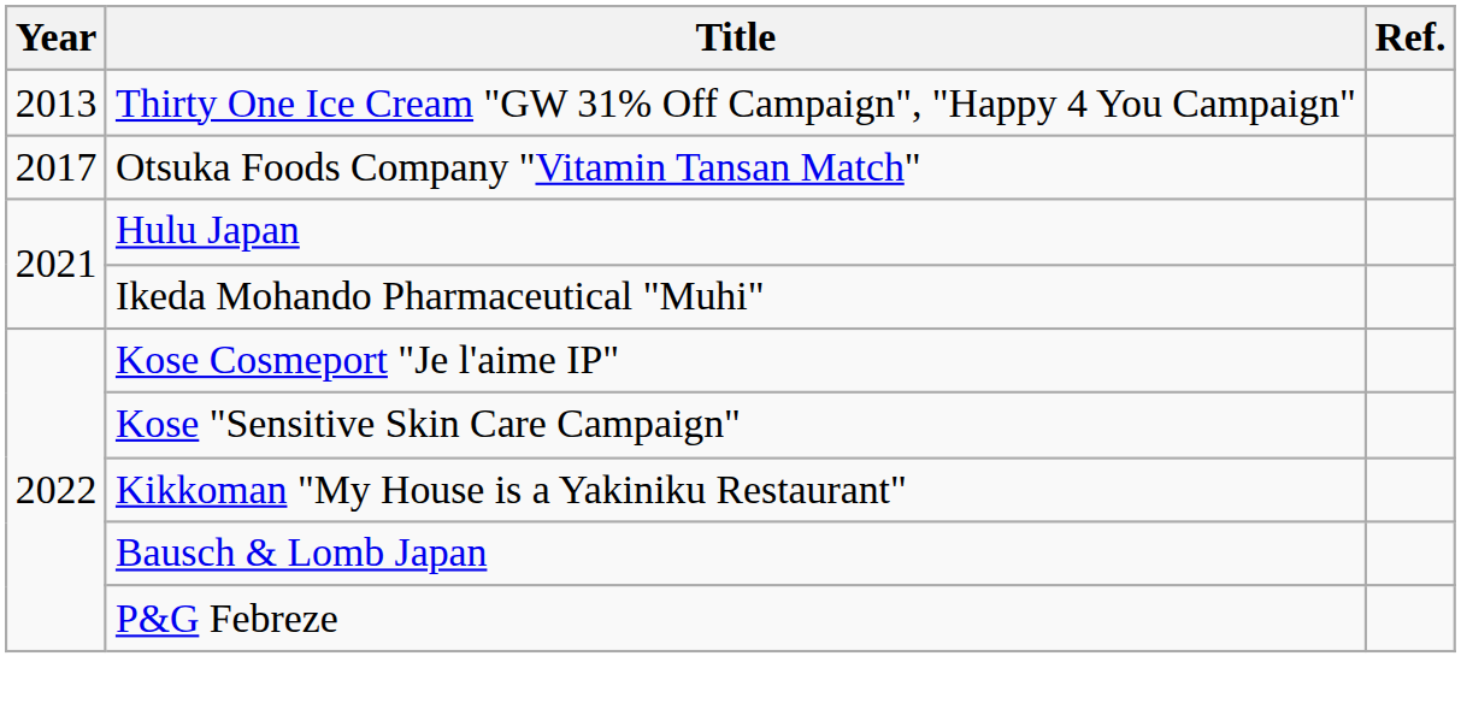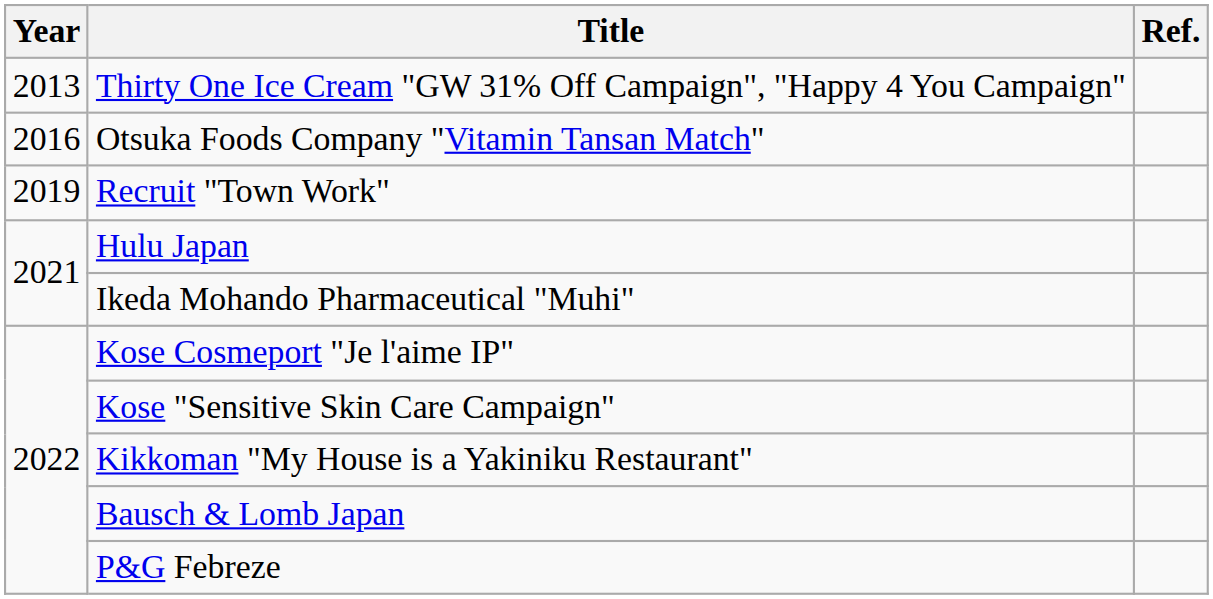Otsuka Foods Company "Vitamin Tansan Match" | Year: 2017 -> 2016
+ row: 2019 | Recruit "Town Work"
